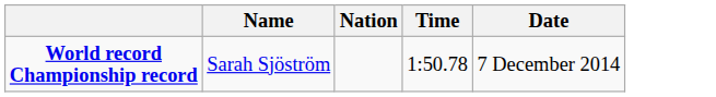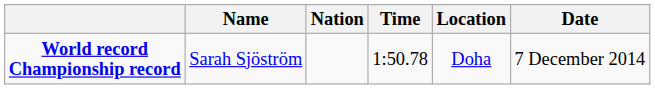+ column: Location | Doha
